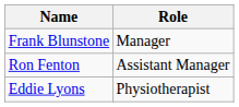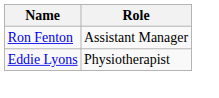- row: Frank Blunstone | Manager
